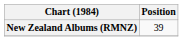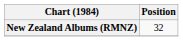New Zealand Albums (RMNZ) | Position: 39 -> 32
